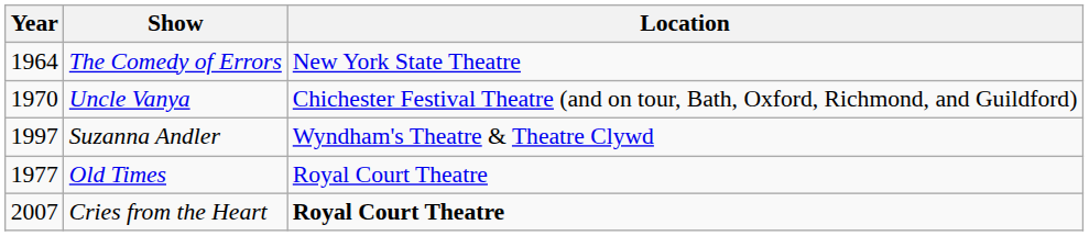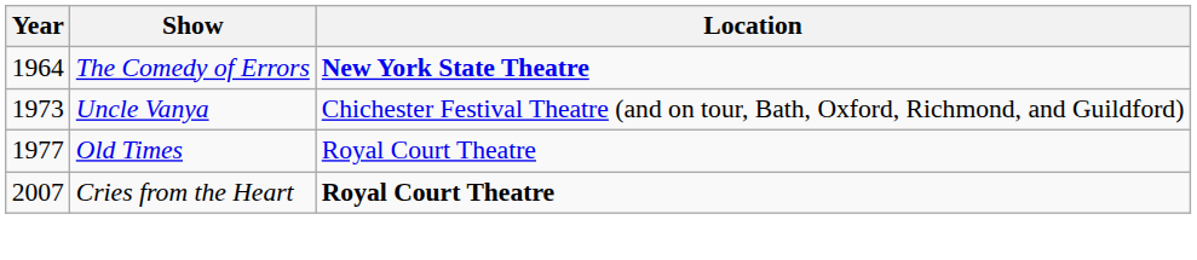The Comedy of Errors | Location: normal -> bold
Uncle Vanya | Year: 1970 -> 1973
- row: 1997 | Suzanna Andler | Wyndham's Theatre & Theatre Clywd
